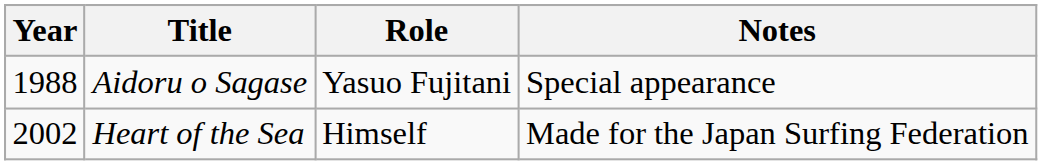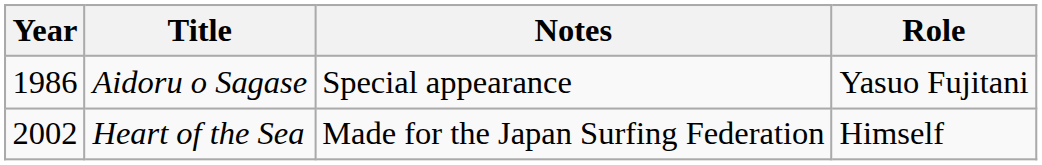columns swapped: Role <-> Notes
Aidoru o Sagase | Year: 1988 -> 1986
